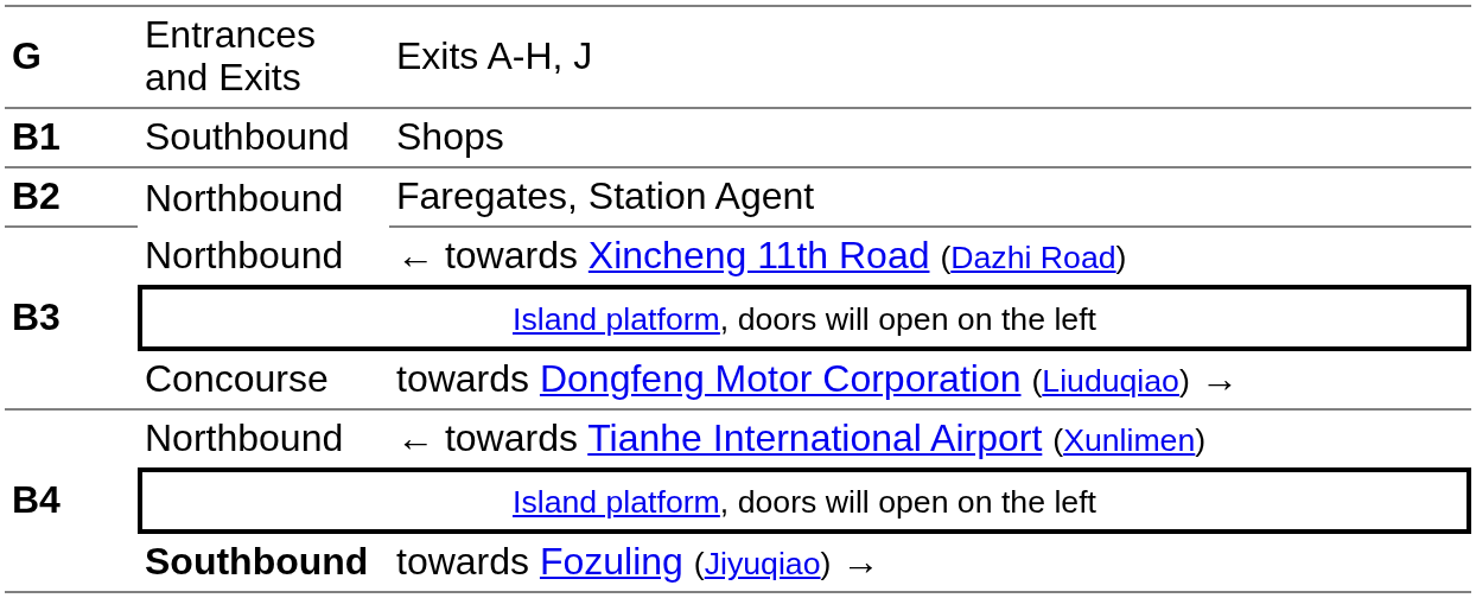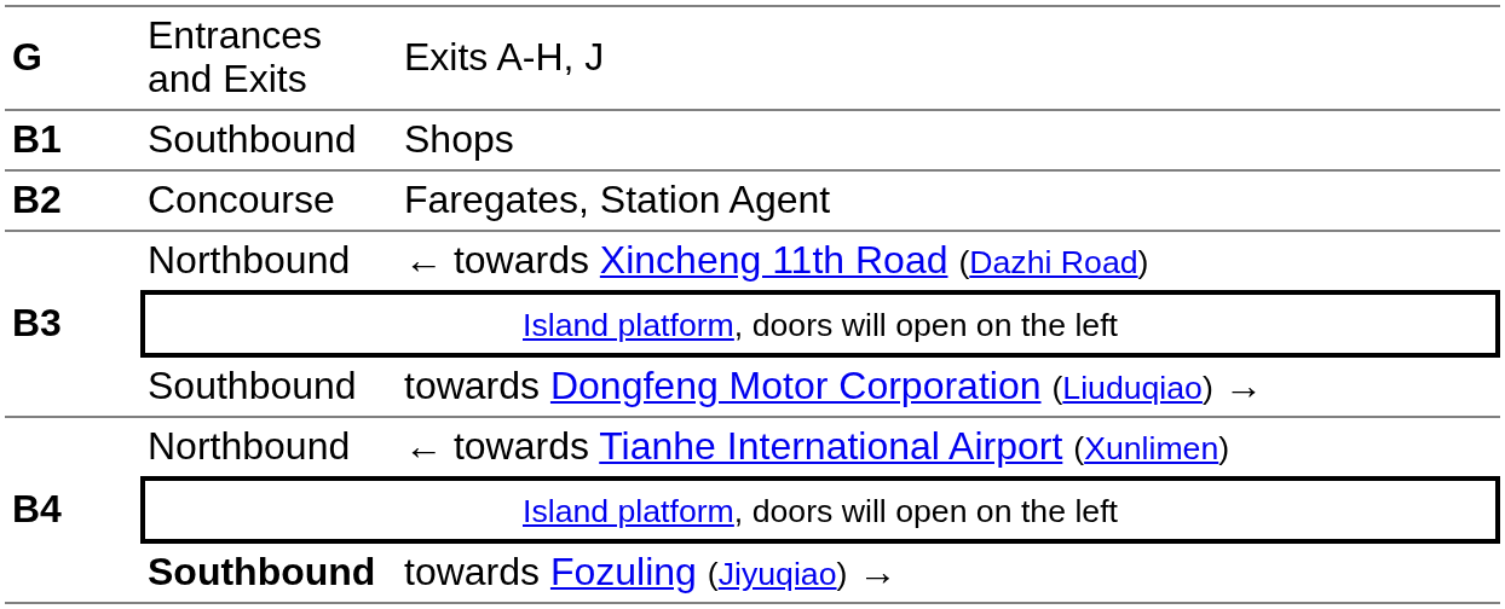Faregates, Station Agent | column 2: Northbound -> Concourse
towards Dongfeng Motor Corporation (Liuduqiao) → | column 2: Concourse -> Southbound
